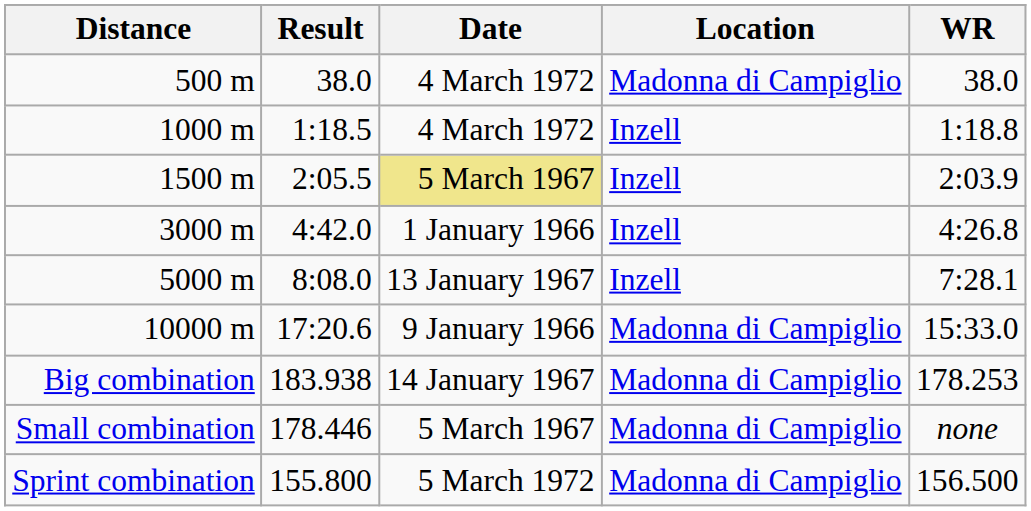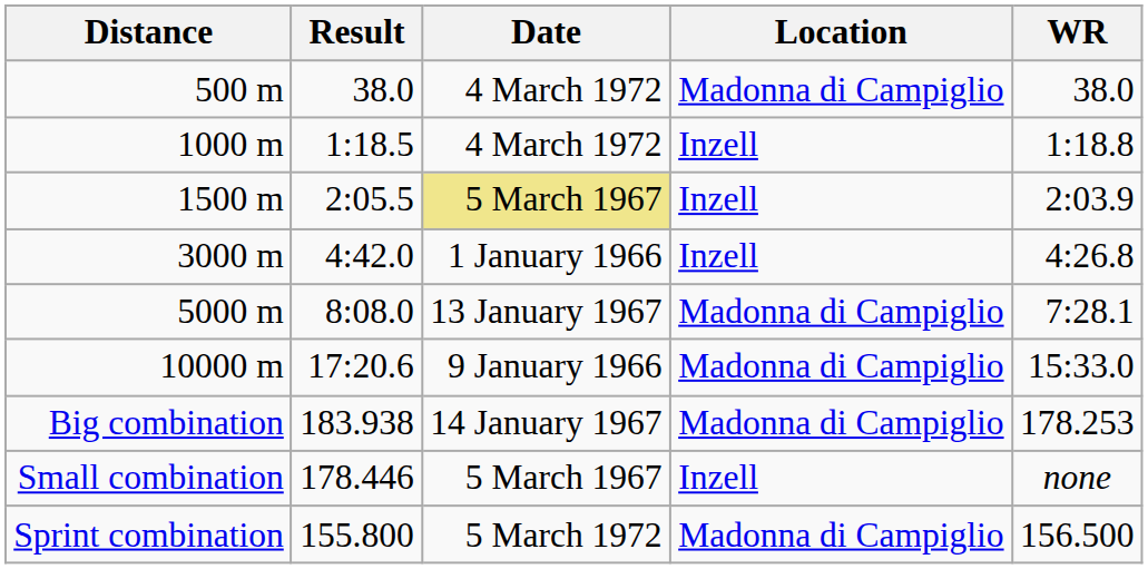5000 m | Location: Inzell -> Madonna di Campiglio
Small combination | Location: Madonna di Campiglio -> Inzell
